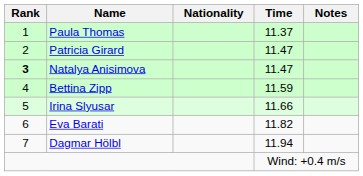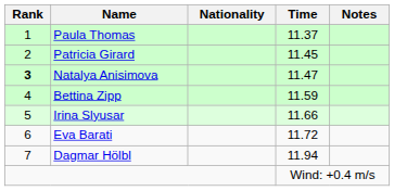Patricia Girard | Time: 11.47 -> 11.45
Eva Barati | Time: 11.82 -> 11.72
